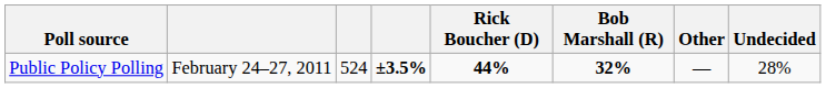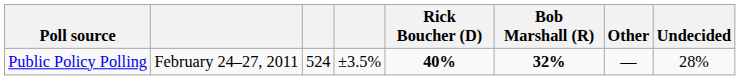Public Policy Polling | column 4: bold -> normal
Public Policy Polling | Rick Boucher (D): 44% -> 40%
